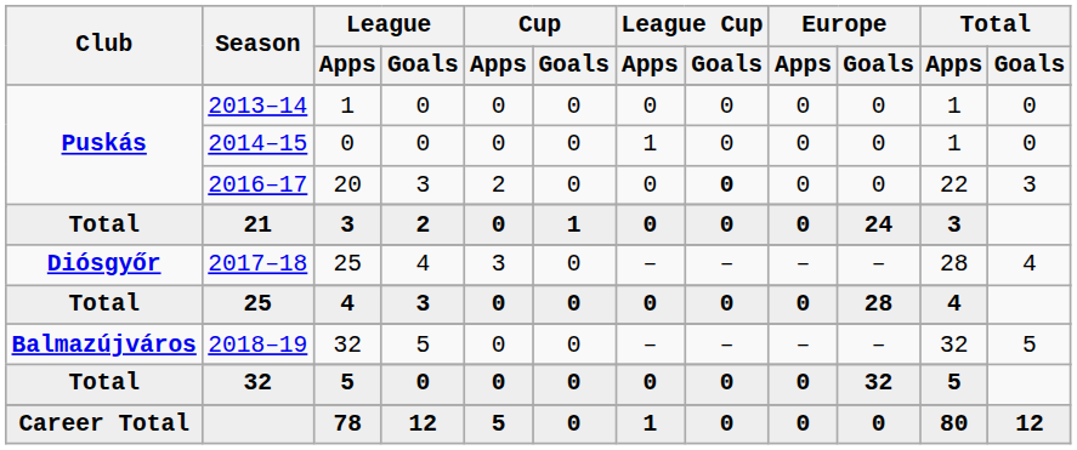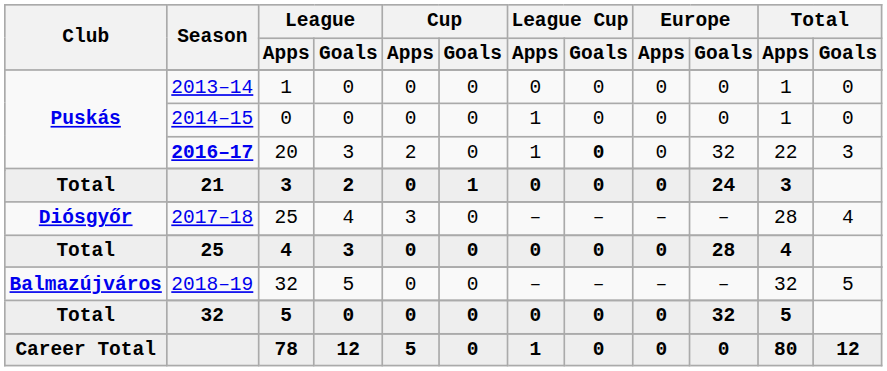20 | Season: normal -> bold
20 | League Cup / Apps: 0 -> 1
20 | Europe / Goals: 0 -> 32
